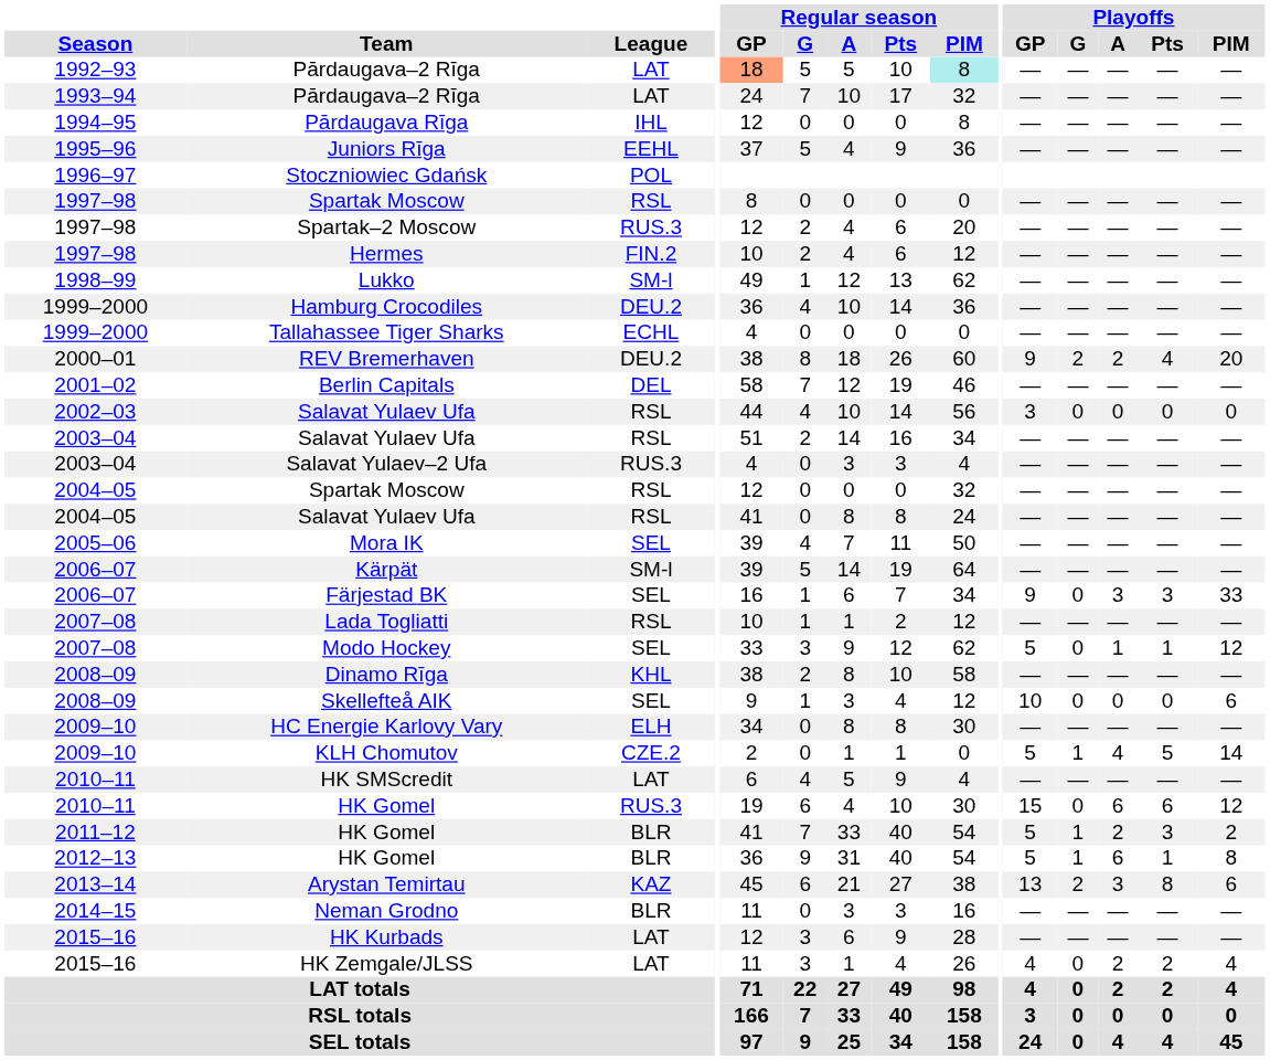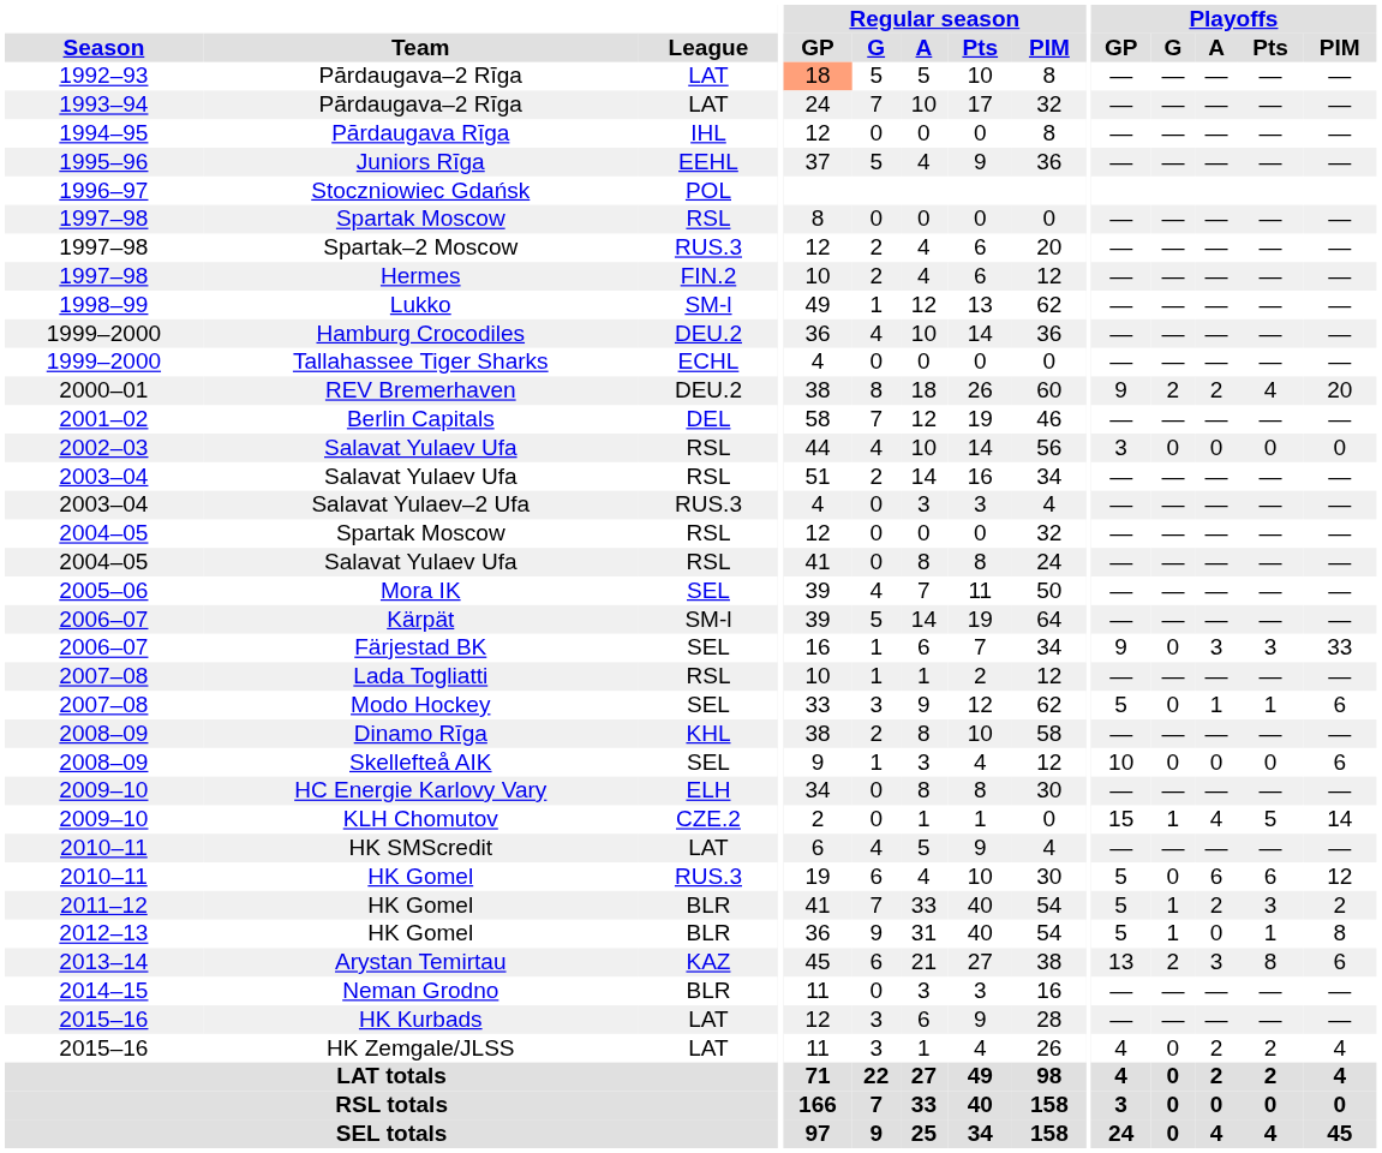1992–93 / Pārdaugava–2 Rīga | Regular season / PIM: paleturquoise background -> no background
Modo Hockey | Playoffs / PIM: 12 -> 6
KLH Chomutov | Playoffs / GP: 5 -> 15
2010–11 / HK Gomel | Playoffs / GP: 15 -> 5
2012–13 / HK Gomel | Playoffs / A: 6 -> 0
